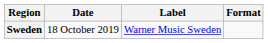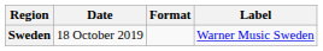columns swapped: Format <-> Label
